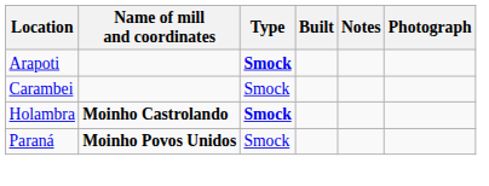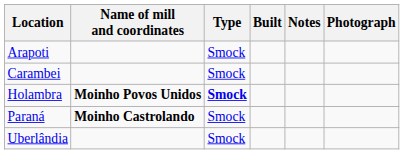Arapoti | Type: bold -> normal
Holambra | Name of mill and coordinates: Moinho Castrolando -> Moinho Povos Unidos
Paraná | Name of mill and coordinates: Moinho Povos Unidos -> Moinho Castrolando
+ row: Uberlândia | Smock
